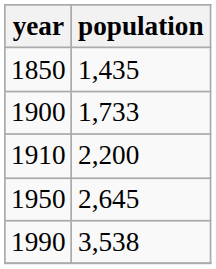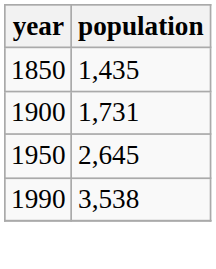1900 | population: 1,733 -> 1,731
- row: 1910 | 2,200
